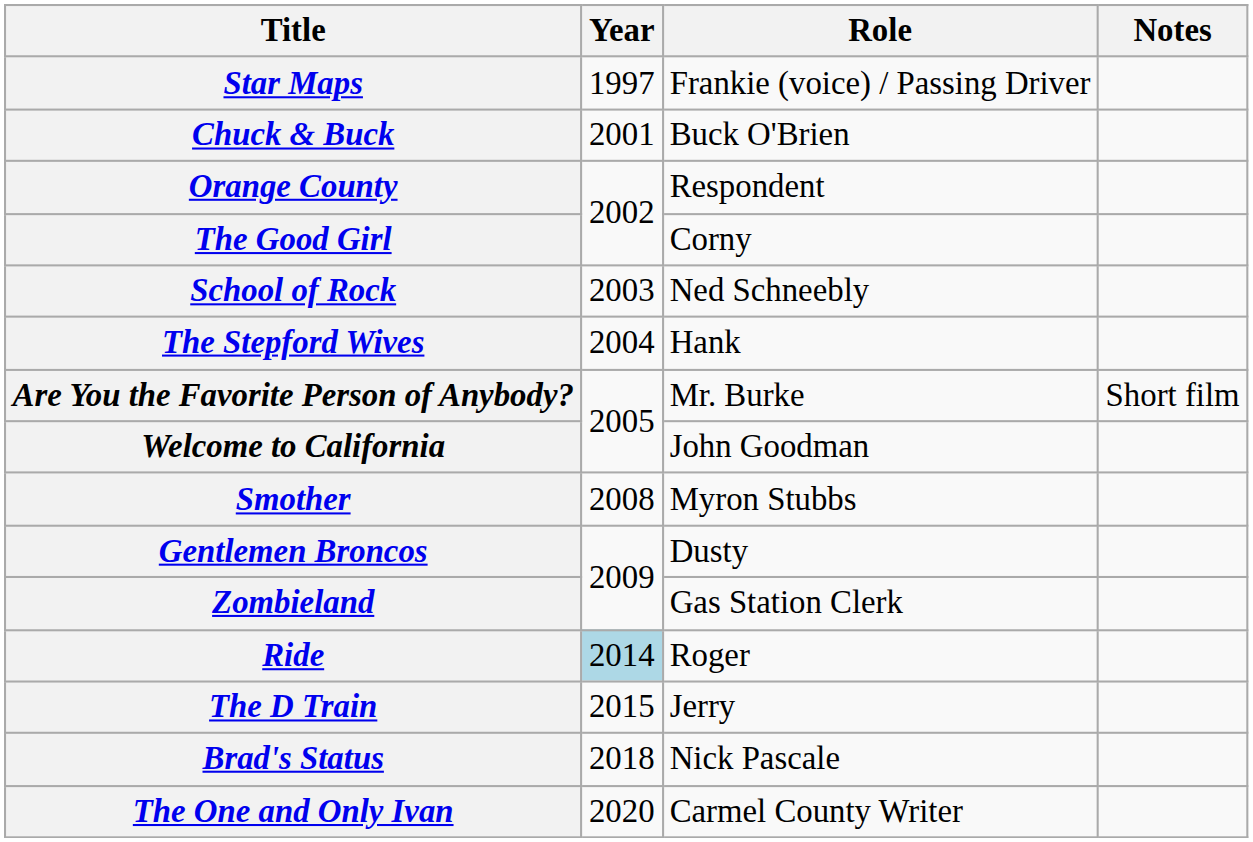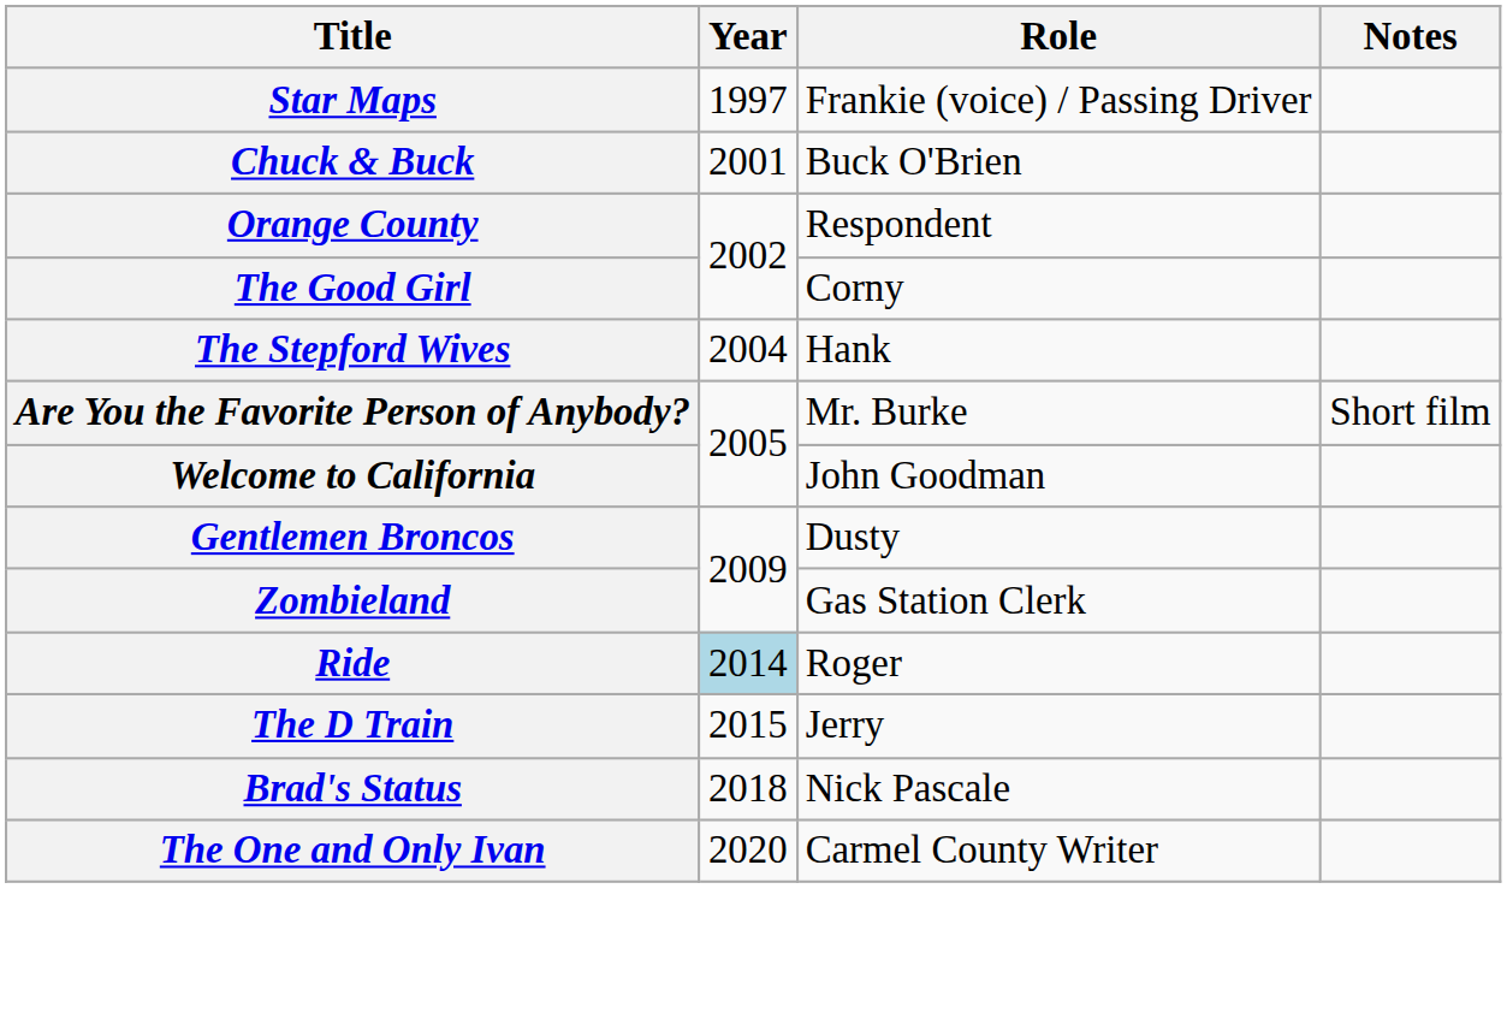- row: School of Rock | 2003 | Ned Schneebly
- row: Smother | 2008 | Myron Stubbs
